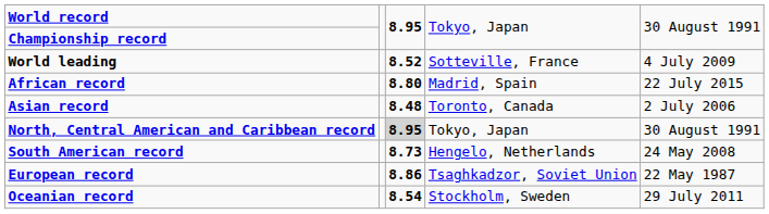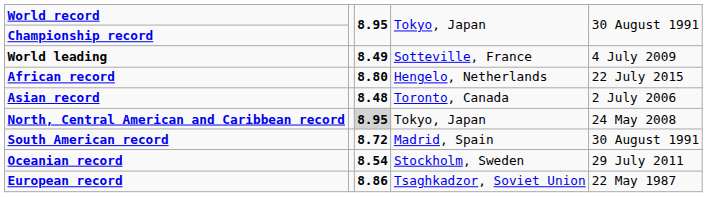World leading | column 3: 8.52 -> 8.49
African record | column 4: Madrid, Spain -> Hengelo, Netherlands
North, Central American and Caribbean record | column 5: 30 August 1991 -> 24 May 2008
South American record | column 3: 8.73 -> 8.72
South American record | column 4: Hengelo, Netherlands -> Madrid, Spain
South American record | column 5: 24 May 2008 -> 30 August 1991
rows swapped: European record <-> Oceanian record
